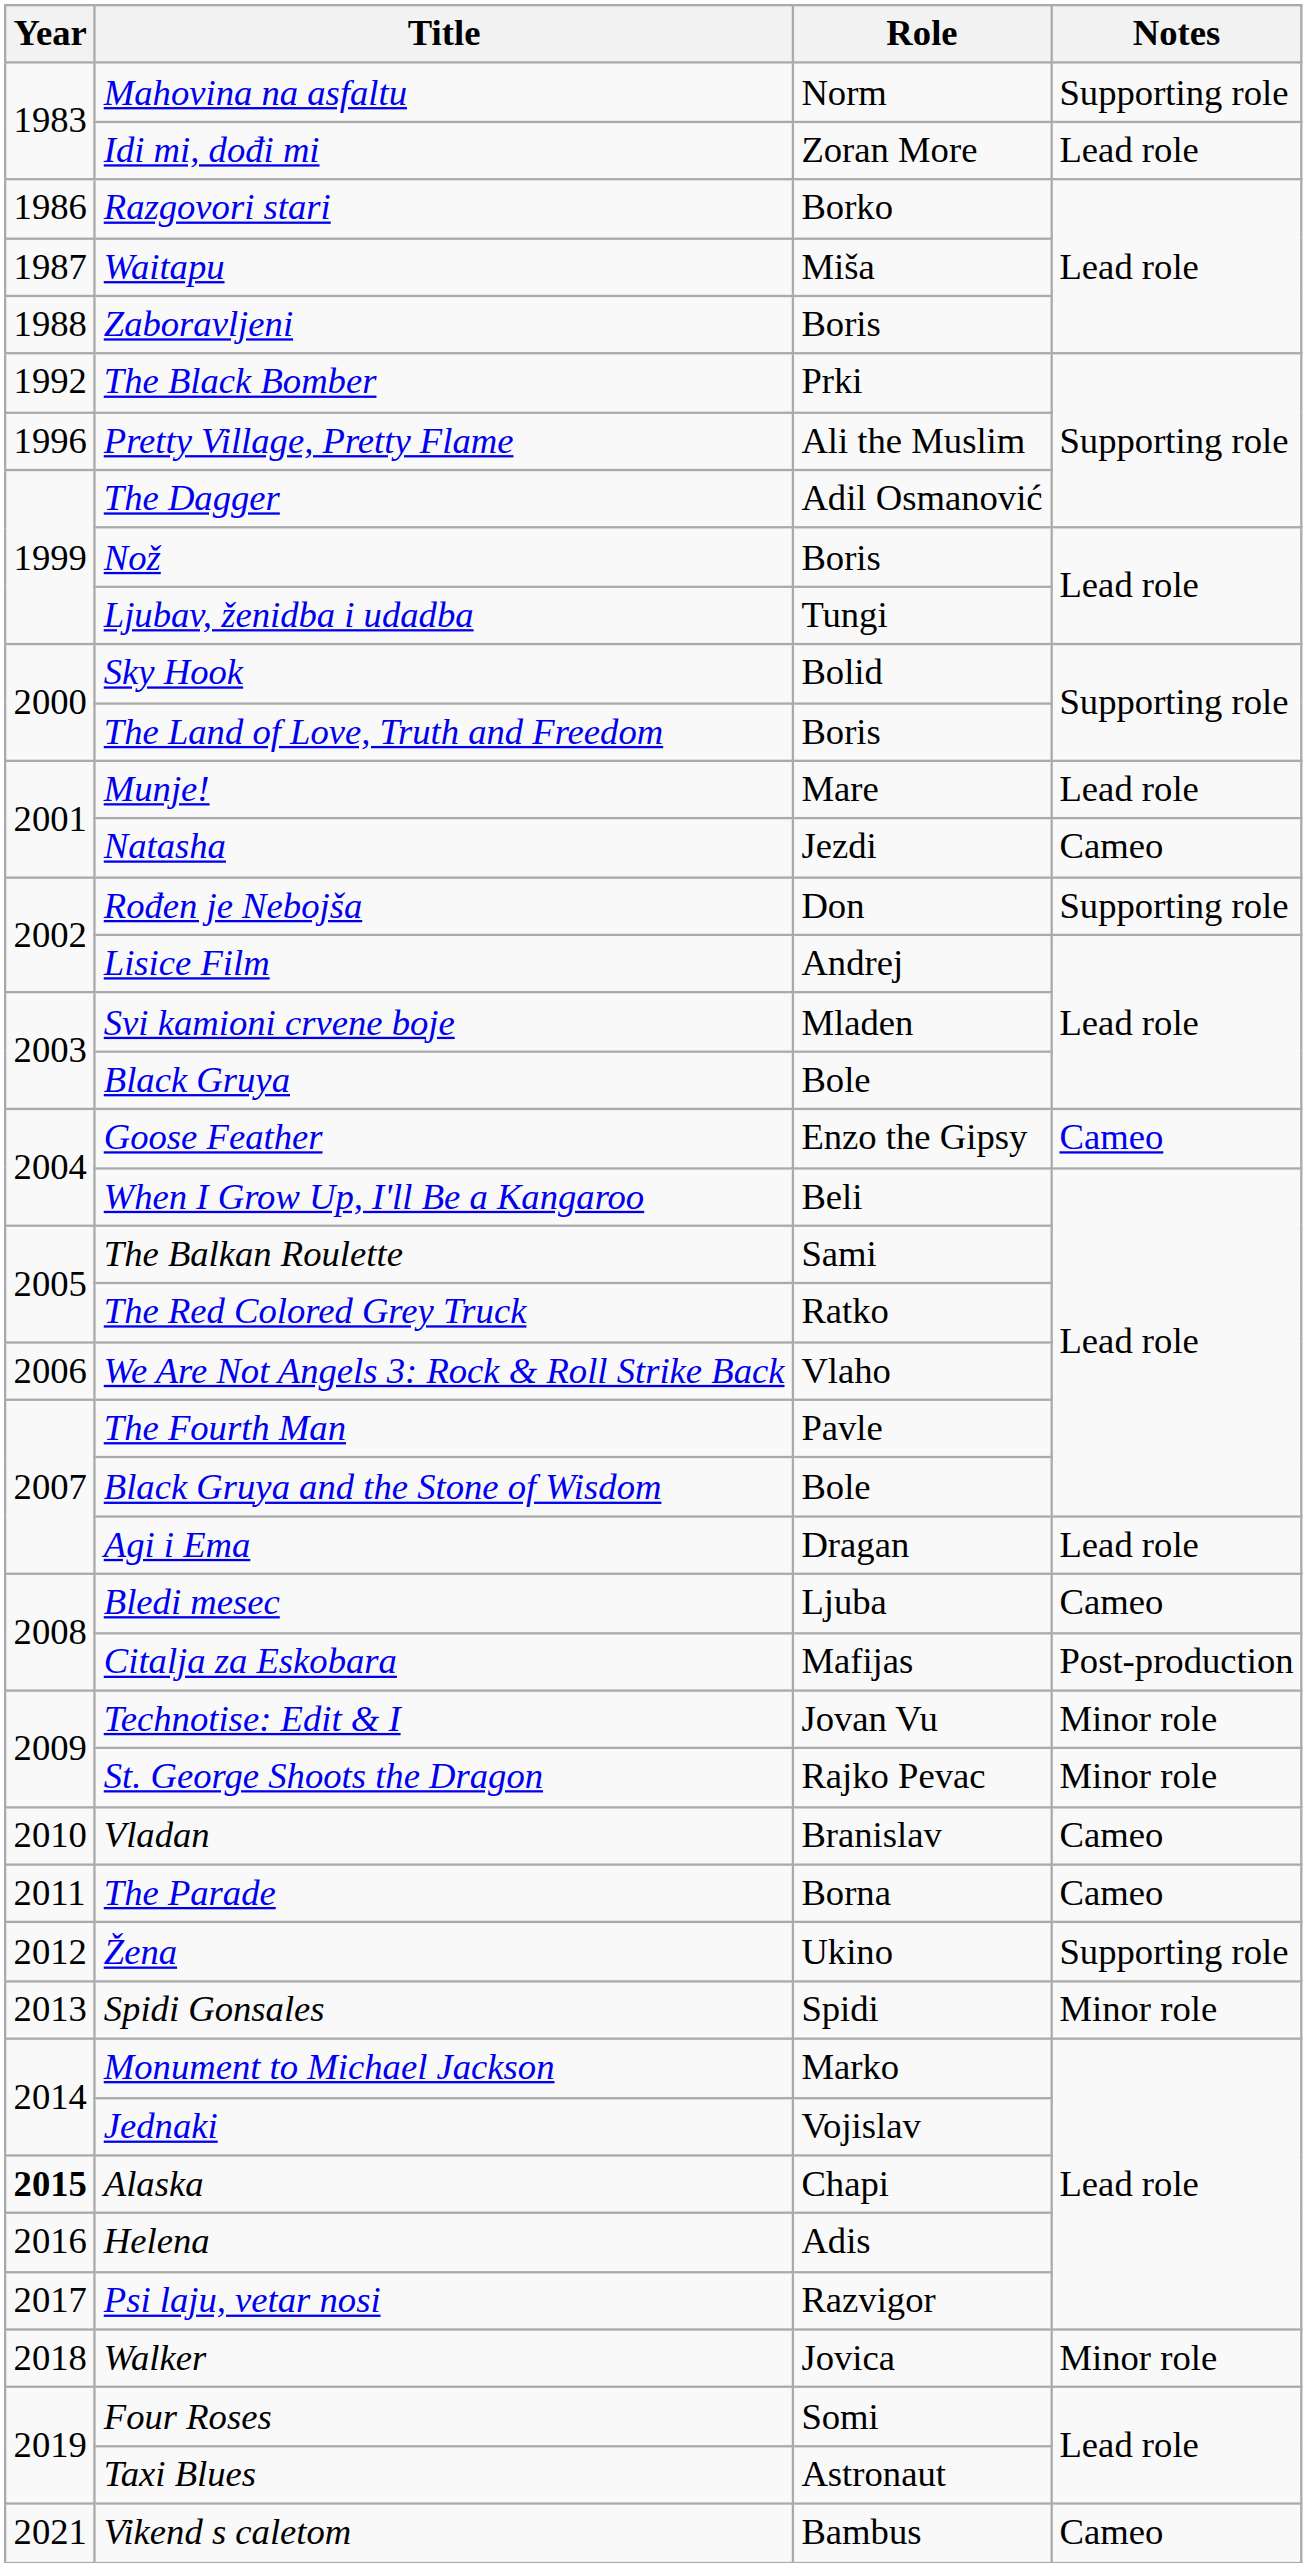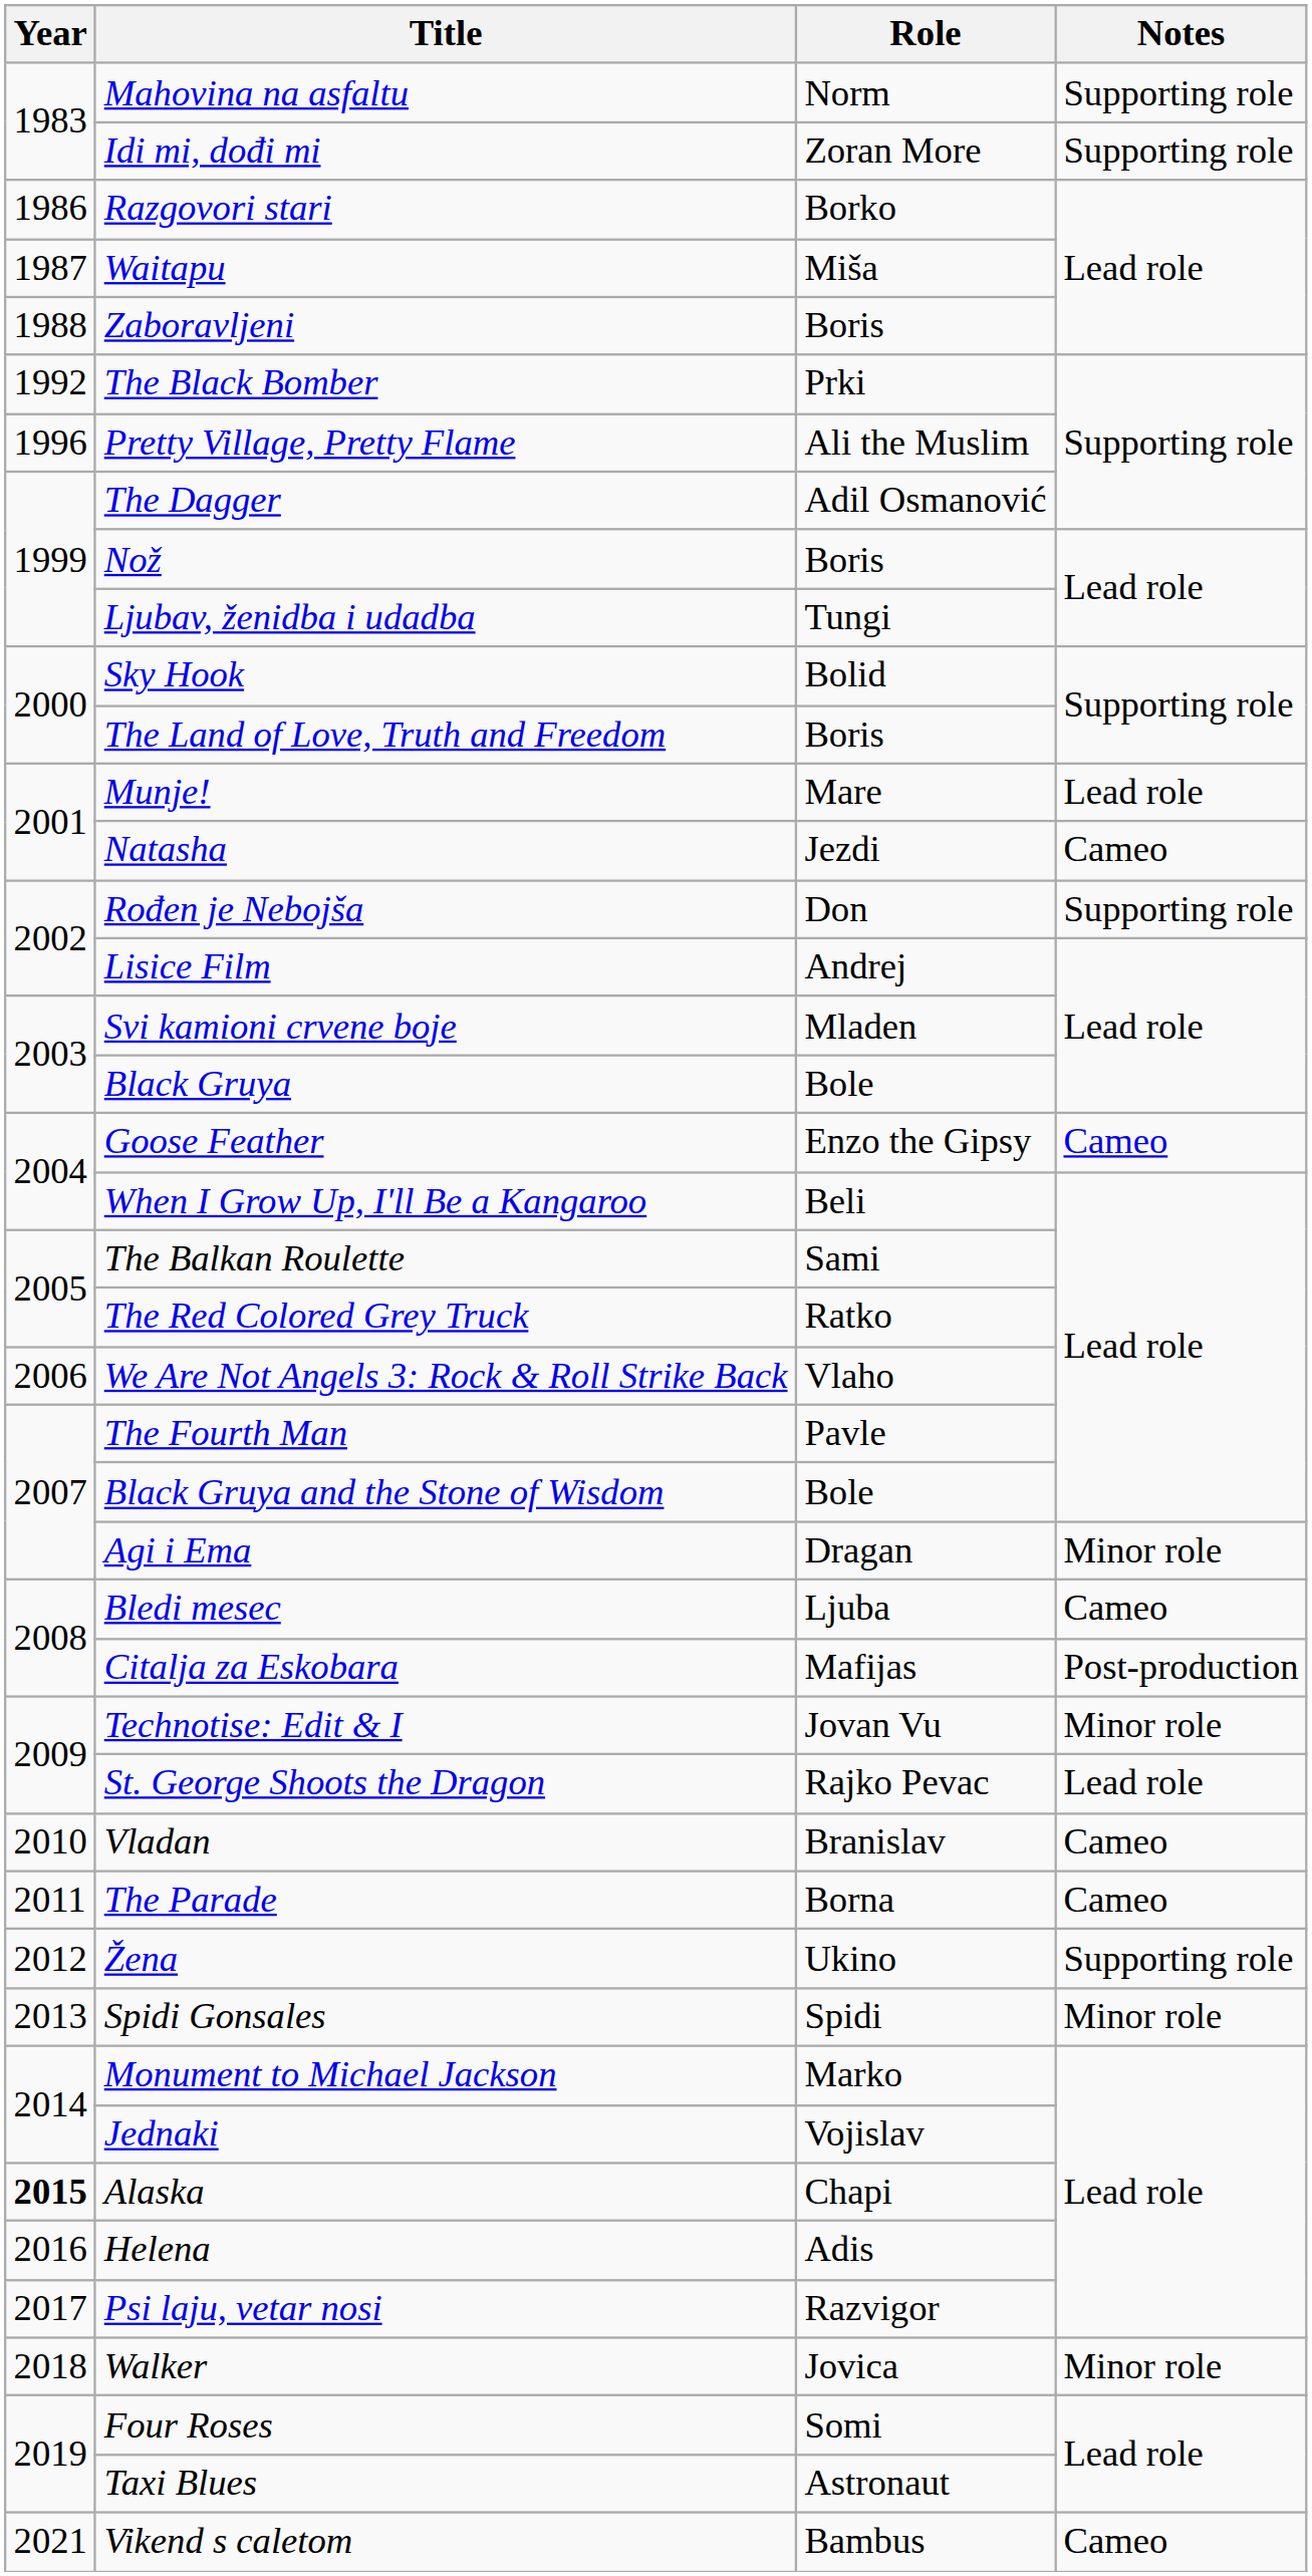Idi mi, dođi mi | Notes: Lead role -> Supporting role
Agi i Ema | Notes: Lead role -> Minor role
St. George Shoots the Dragon | Notes: Minor role -> Lead role
